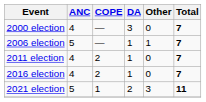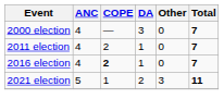- row: 2006 election | 5 | — | 1 | 1 | 7
2016 election | COPE: normal -> bold
